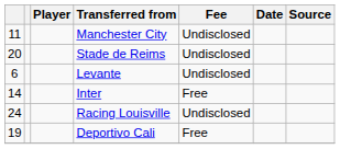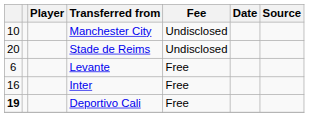Manchester City | column 1: 11 -> 10
Levante | Fee: Undisclosed -> Free
Inter | column 1: 14 -> 16
- row: 24 | Racing Louisville | Undisclosed
Deportivo Cali | column 1: normal -> bold
